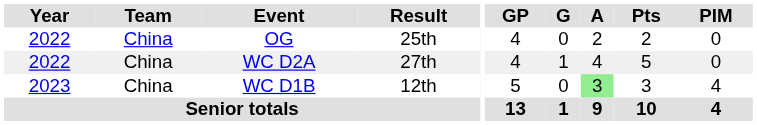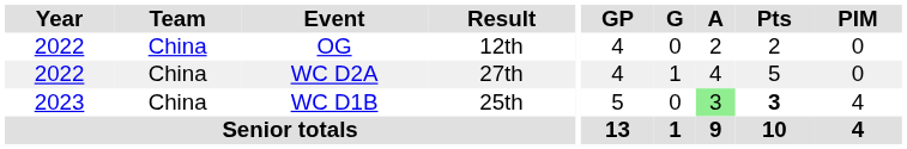OG | Result: 25th -> 12th
WC D1B | Result: 12th -> 25th
WC D1B | Pts: normal -> bold
